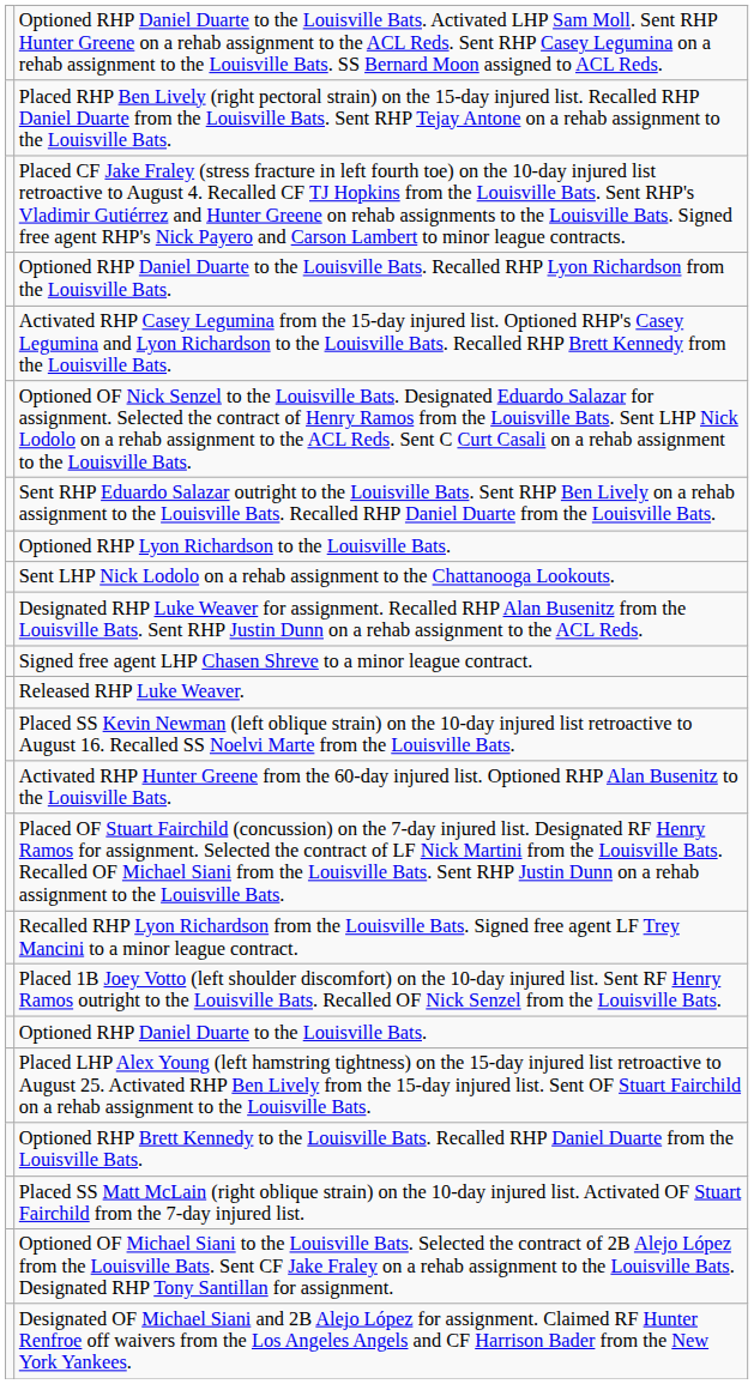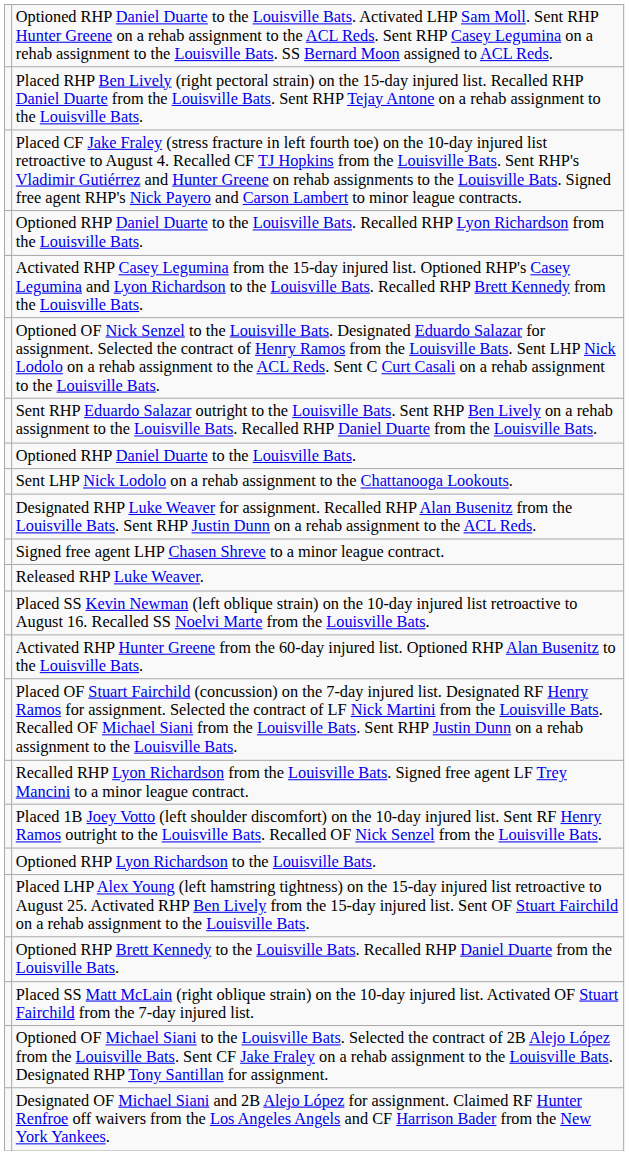rows swapped: Optioned RHP Daniel Duarte to the Louisville Bats. <-> Optioned RHP Lyon Richardson to the Louisville Bats.
